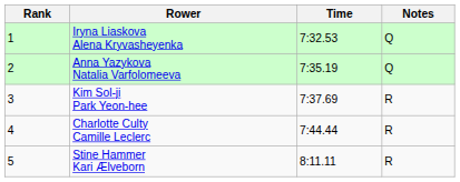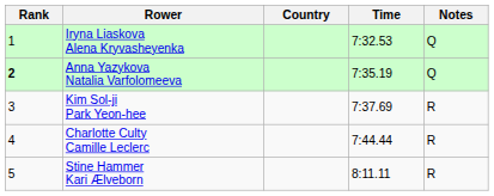+ column: Country
Anna Yazykova Natalia Varfolomeeva | Rank: normal -> bold
